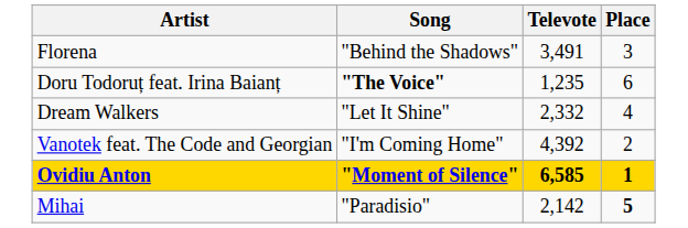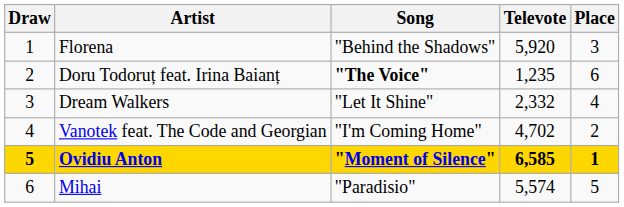+ column: Draw | 1 | 2 | 3 | 4 | 5 | 6
Florena | Televote: 3,491 -> 5,920
Vanotek feat. The Code and Georgian | Televote: 4,392 -> 4,702
Mihai | Televote: 2,142 -> 5,574
Mihai | Place: bold -> normal
